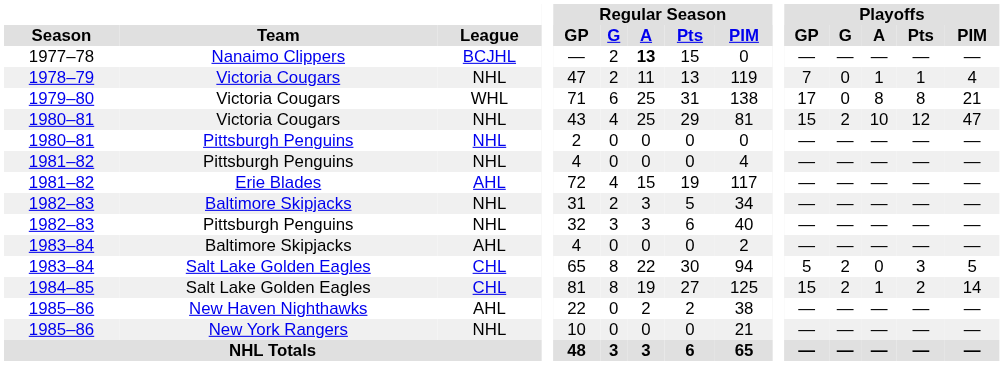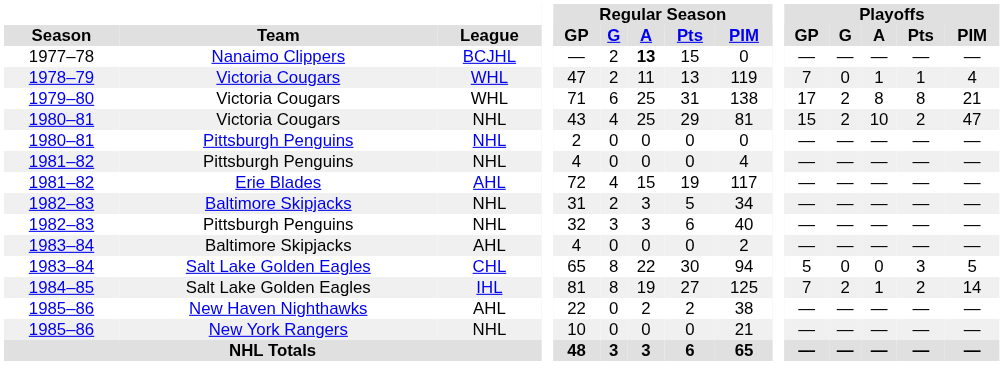1978–79 | League: NHL -> WHL
1979–80 | Playoffs / G: 0 -> 2
1980–81 / Victoria Cougars | Playoffs / Pts: 12 -> 2
1983–84 / Salt Lake Golden Eagles | Playoffs / G: 2 -> 0
1984–85 | League: CHL -> IHL
1984–85 | Playoffs / GP: 15 -> 7
